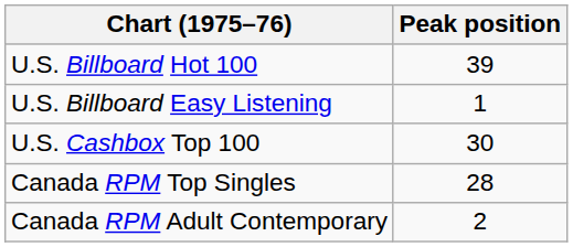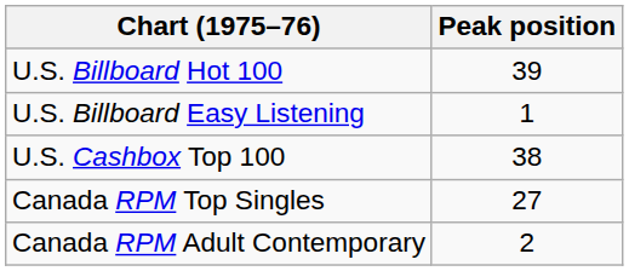U.S. Cashbox Top 100 | Peak position: 30 -> 38
Canada RPM Top Singles | Peak position: 28 -> 27
